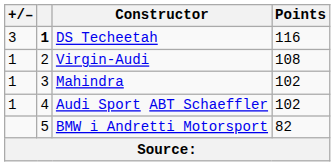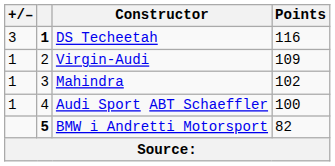Virgin-Audi | Points: 108 -> 109
Audi Sport ABT Schaeffler | Points: 102 -> 100
BMW i Andretti Motorsport | column 2: normal -> bold
